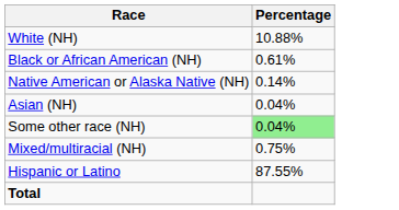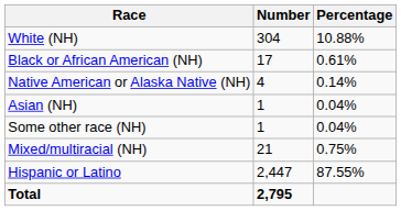+ column: Number | 304 | 17 | 4 | 1 | 1 | 21 | 2,447 | 2,795
Some other race (NH) | Percentage: lightgreen background -> no background
